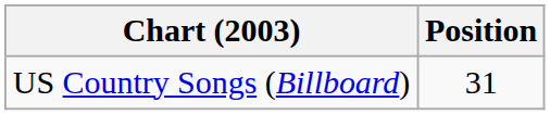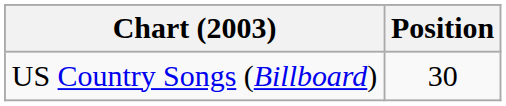US Country Songs (Billboard) | Position: 31 -> 30
